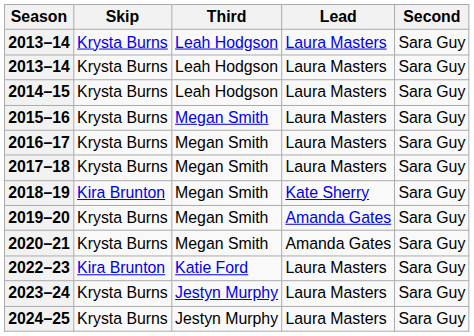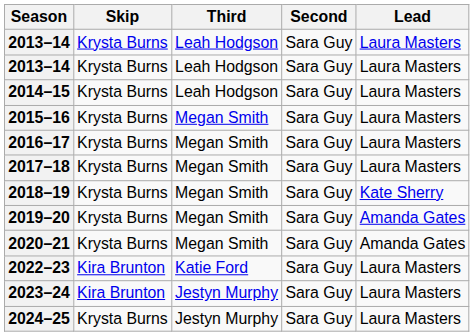columns swapped: Second <-> Lead
2018–19 | Skip: Kira Brunton -> Krysta Burns
2023–24 | Skip: Krysta Burns -> Kira Brunton
